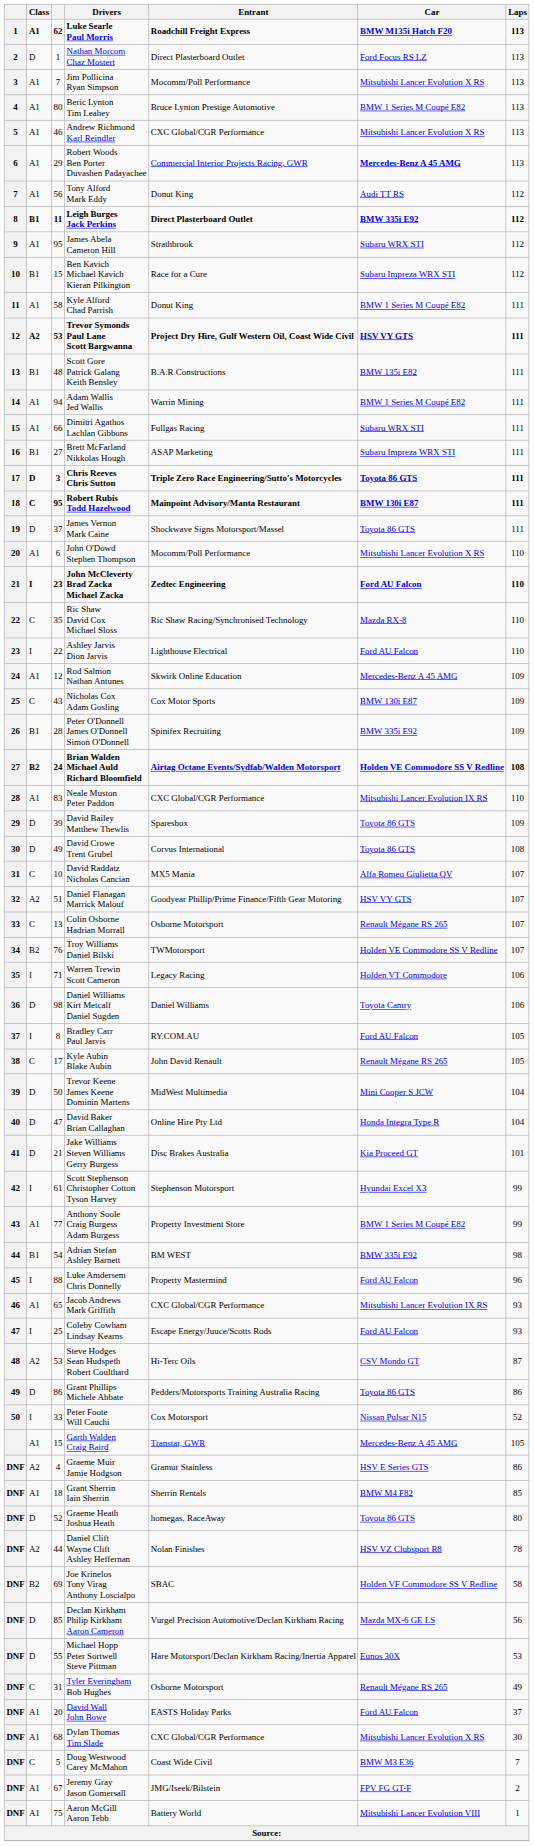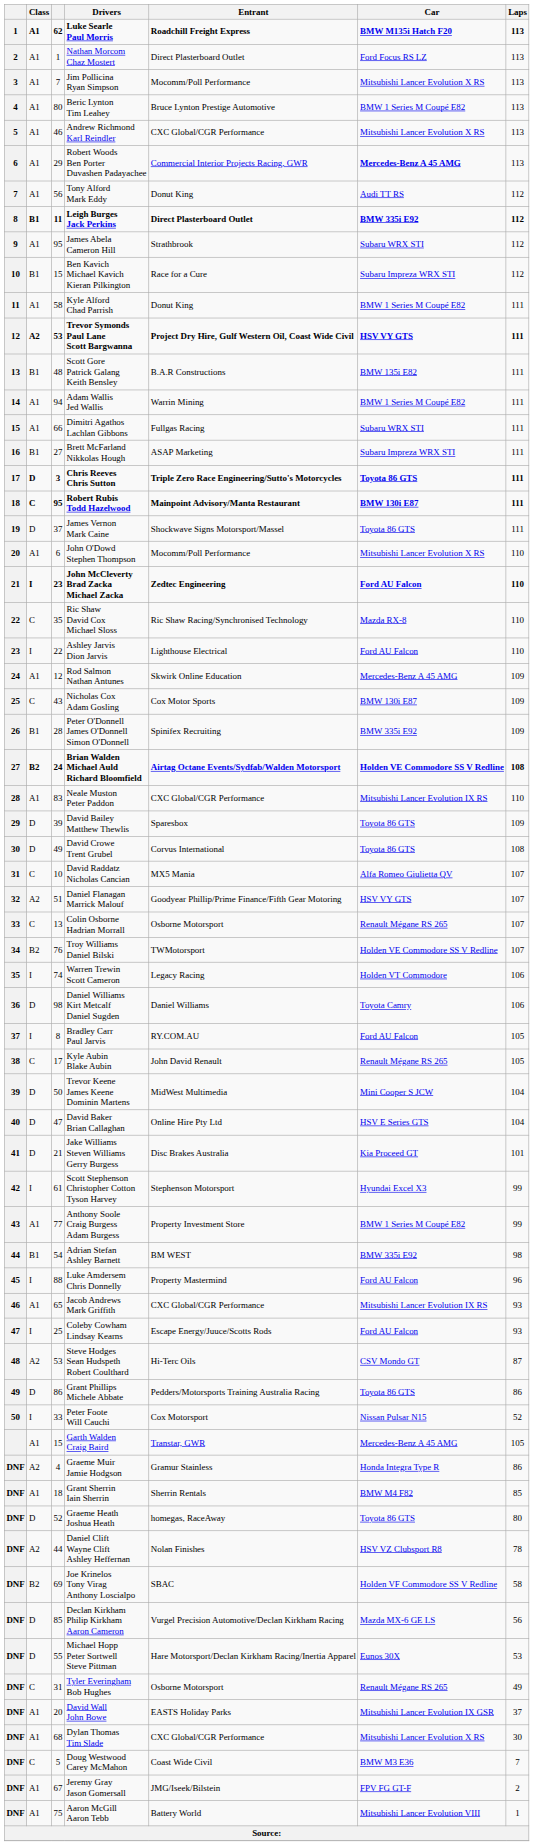Nathan Morcom Chaz Mostert | Class: D -> A1
Warren Trewin Scott Cameron | column 3: 71 -> 74
David Baker Brian Callaghan | Car: Honda Integra Type R -> HSV E Series GTS
Graeme Muir Jamie Hodgson | Car: HSV E Series GTS -> Honda Integra Type R
David Wall John Bowe | Car: Ford AU Falcon -> Mitsubishi Lancer Evolution IX GSR
